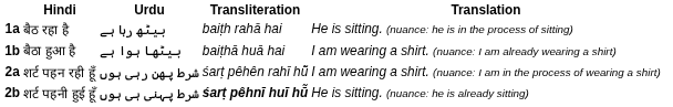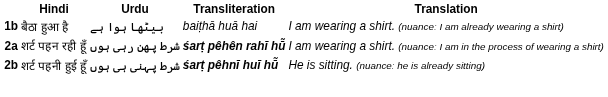- row: 1a | बैठ रहा है | بیٹھ رہا ہے | baiṭh rahā hai | He is sitting. (nuanceː he is in the process of sitting)
2a | Transliteration: normal -> bold
